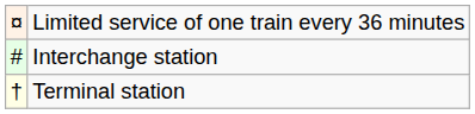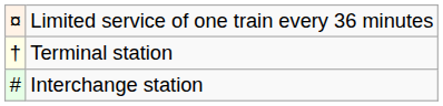rows swapped: Terminal station <-> Interchange station
